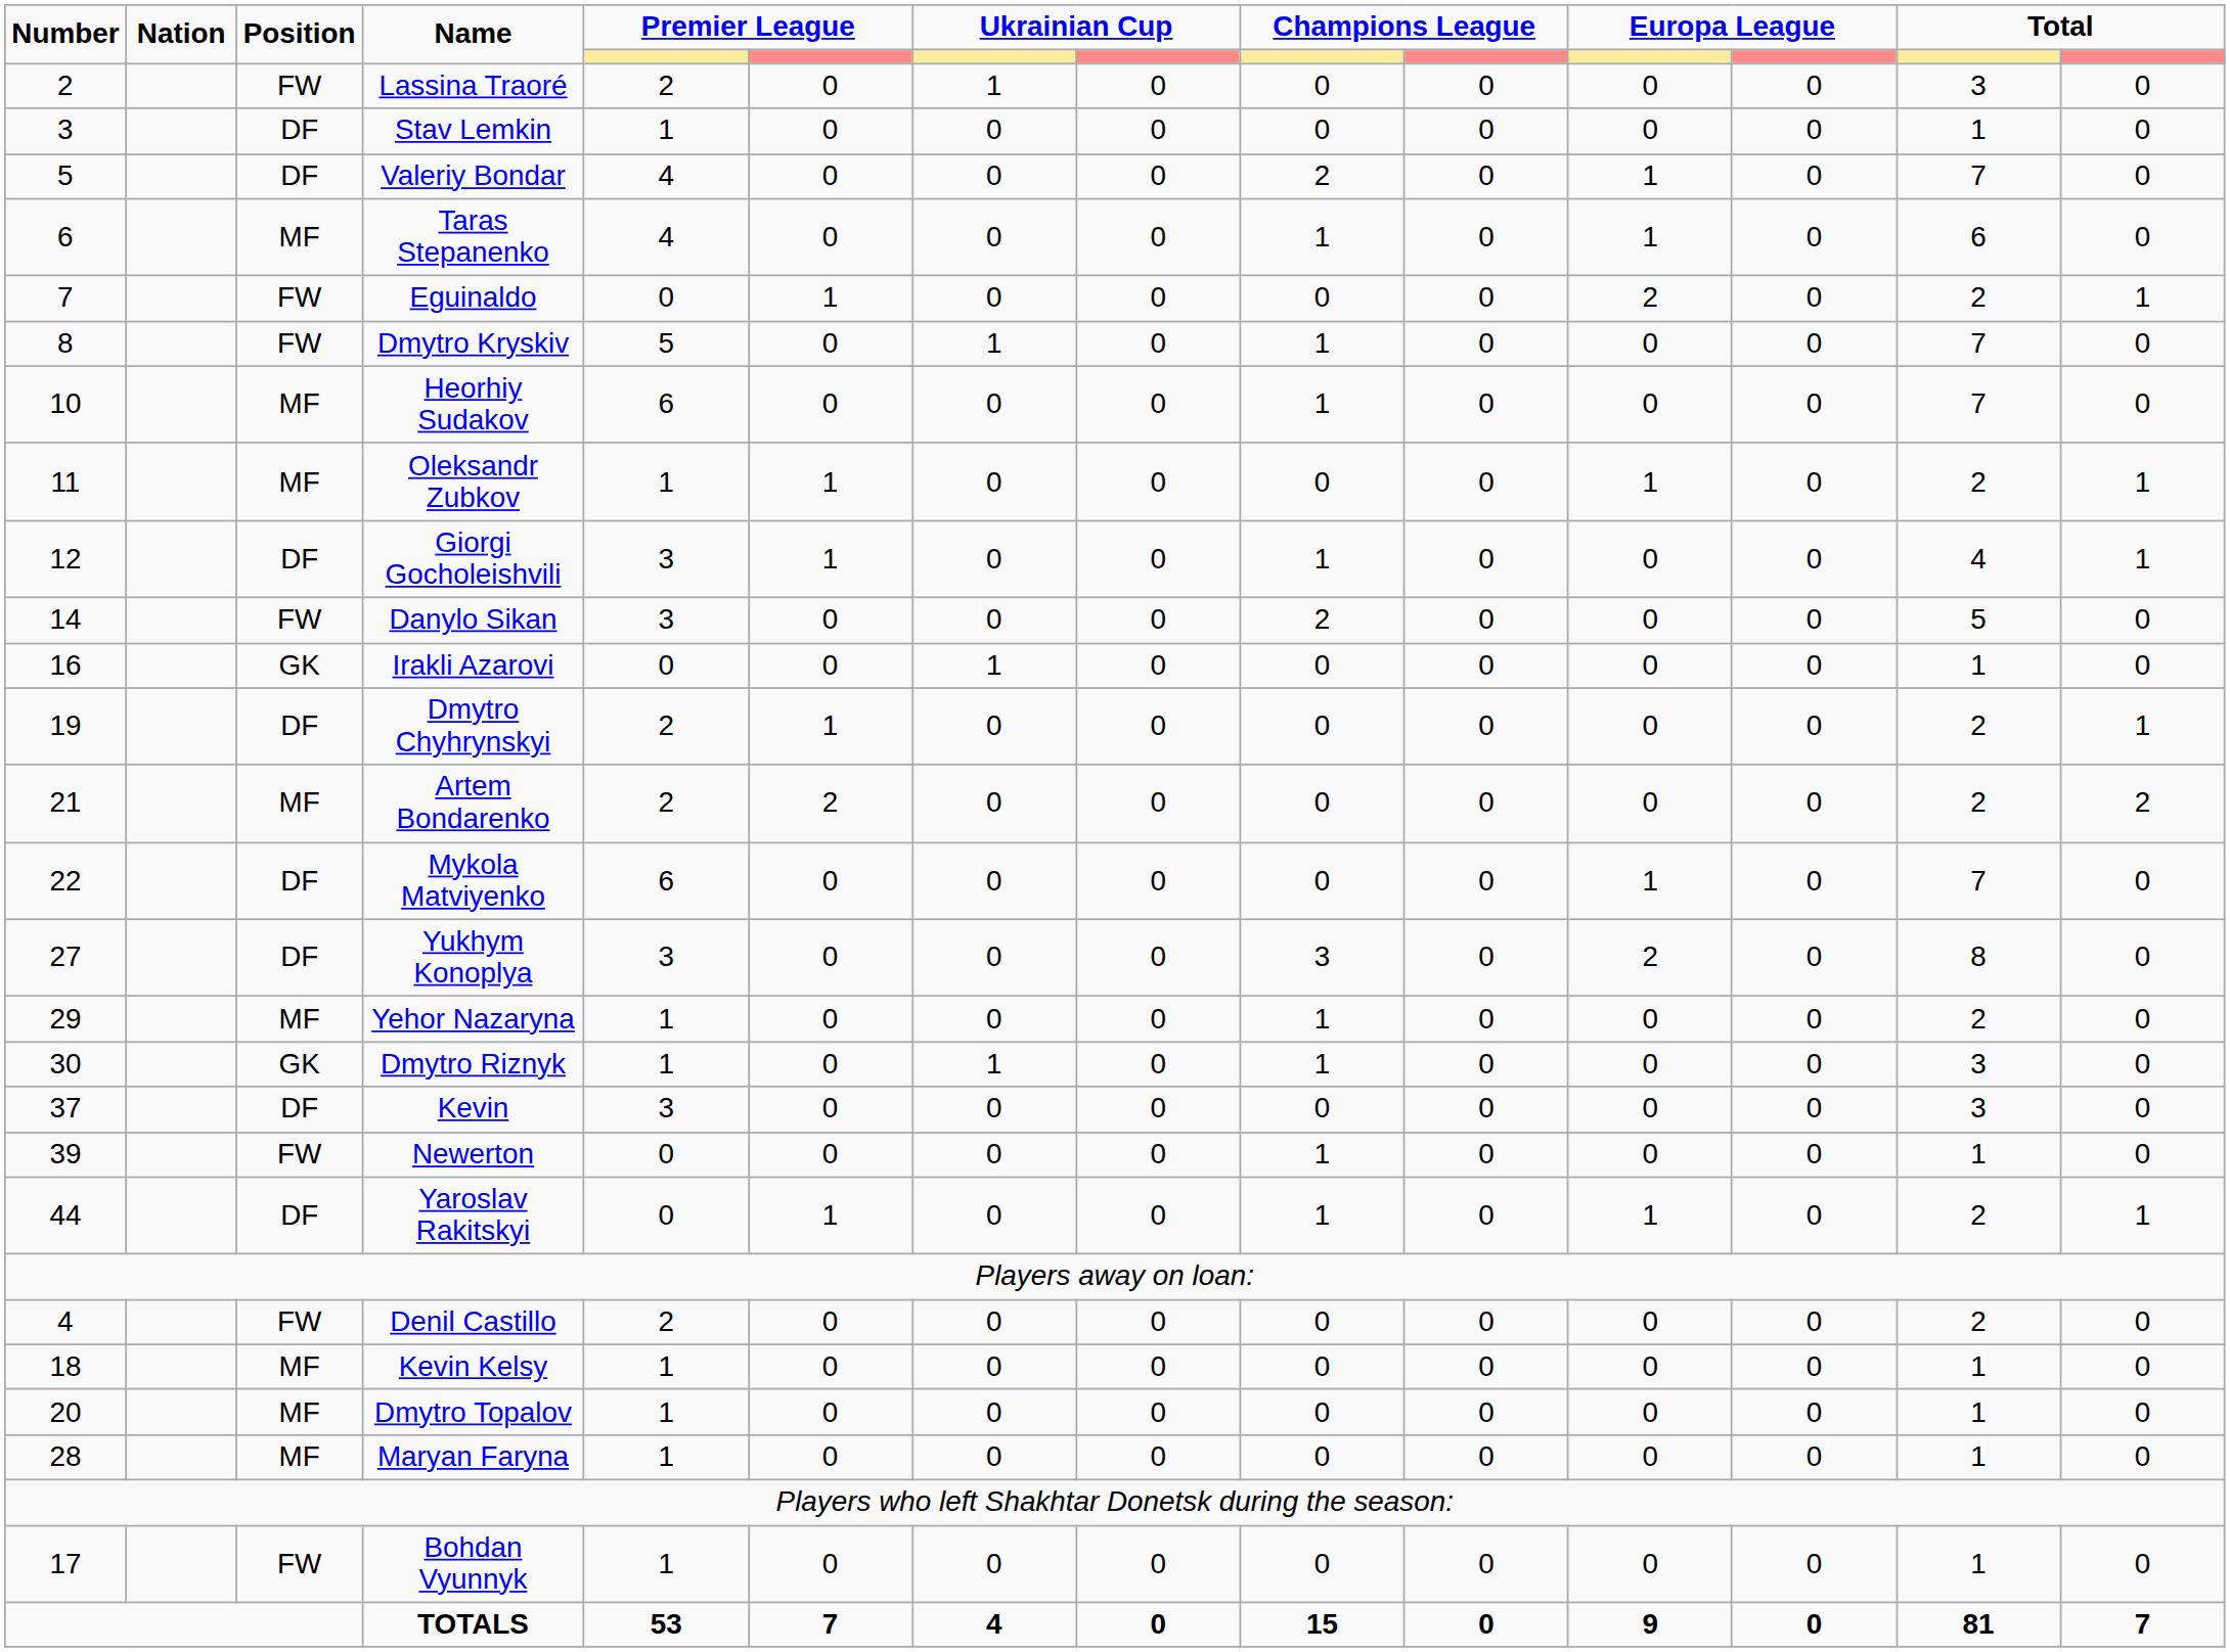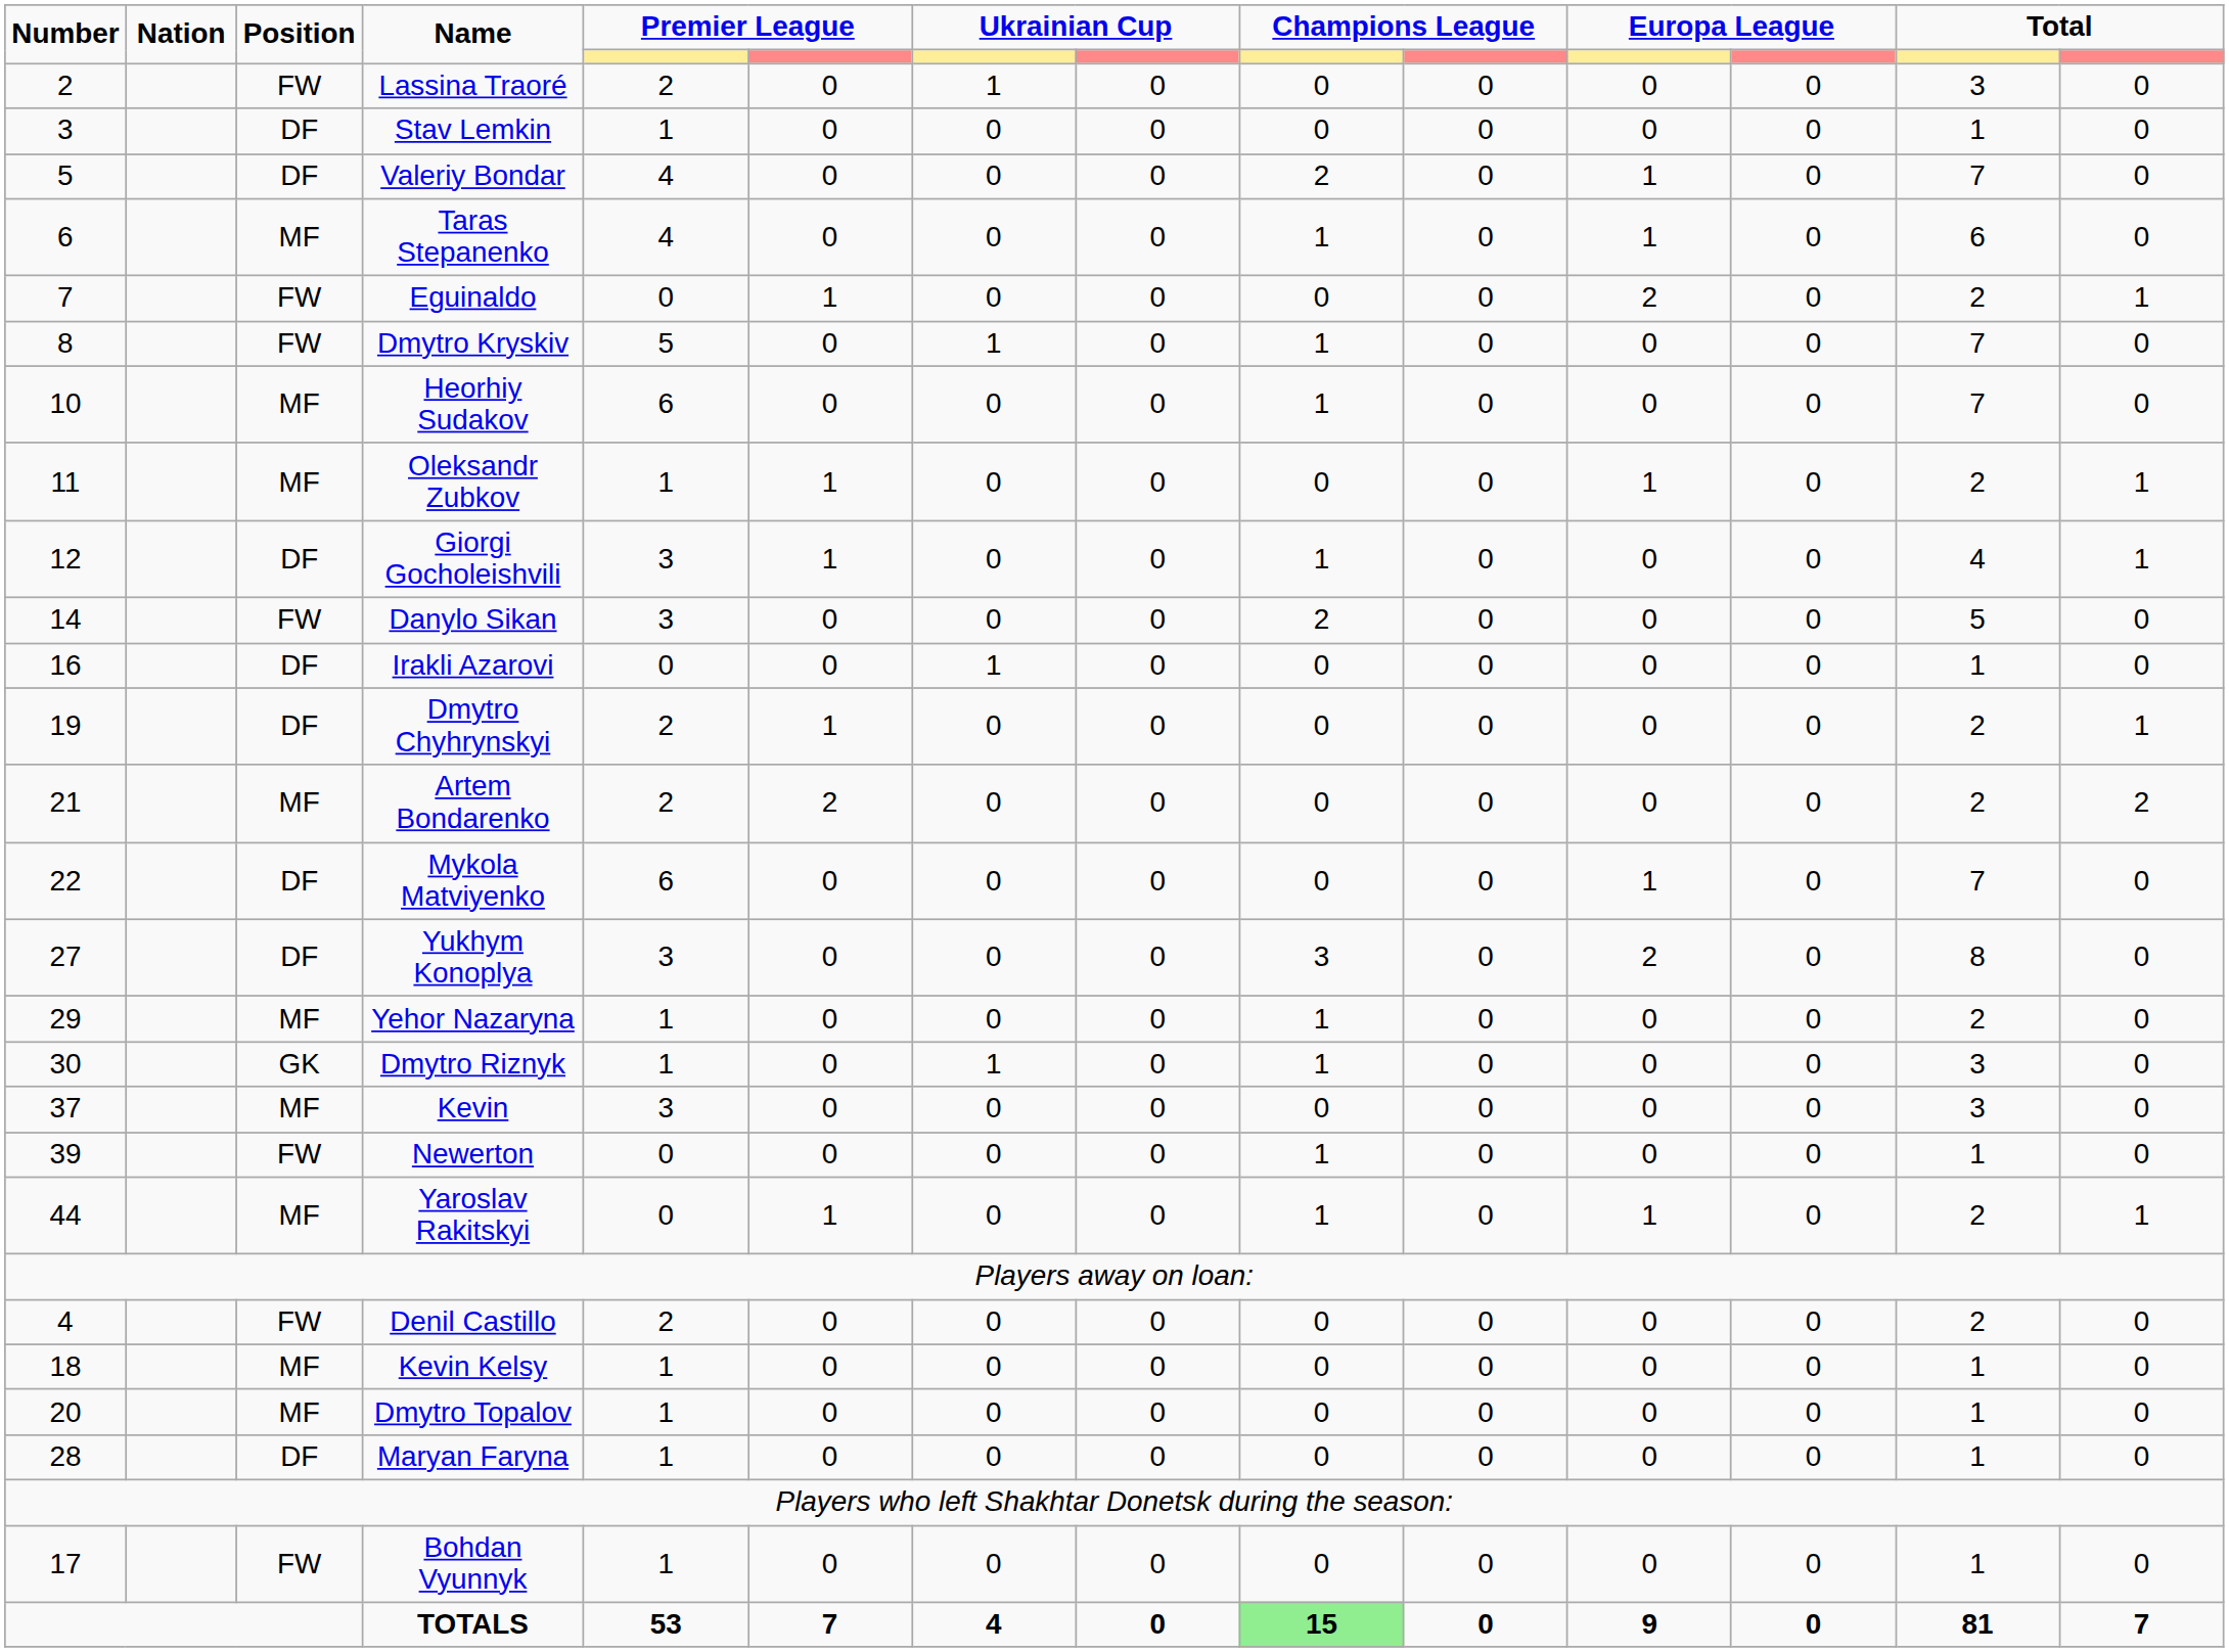Irakli Azarovi | Position: GK -> DF
Kevin | Position: DF -> MF
Yaroslav Rakitskyi | Position: DF -> MF
Maryan Faryna | Position: MF -> DF
TOTALS | column 9: no background -> lightgreen background
